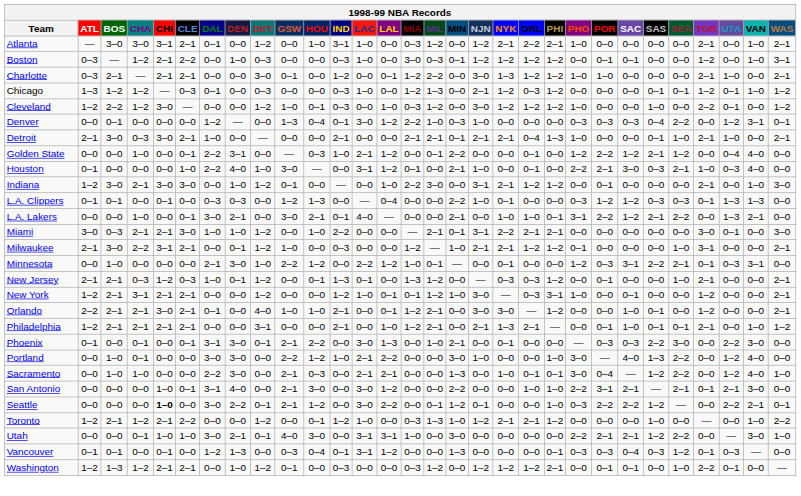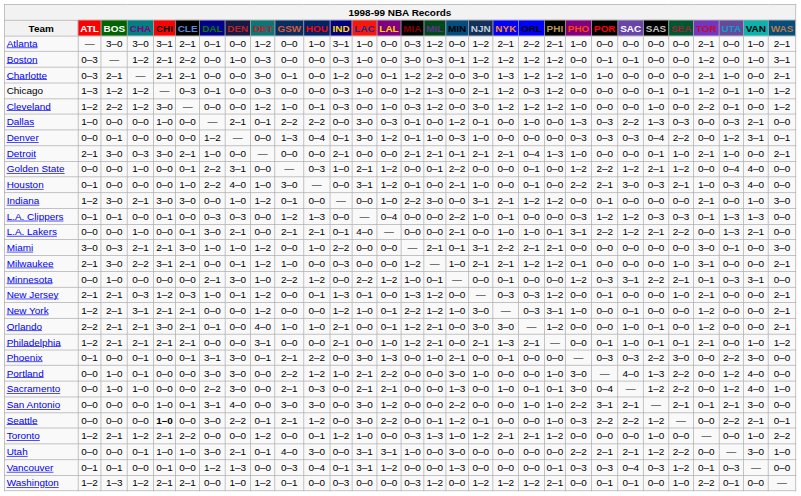+ row: Dallas | 1–0 | 0–0 | 0–0 | 1–0 | 0–0 | — | 2–1 | 0–1 | 2–2 | 2–2 | 0–0 | 3–0 | 0–3 | 0–1 | 0–0 | 1–2 | 0–1 | 0–0 | 1–0 | 0–0 | 1–3 | 0–3 | 2–2 | 1–3 | 0–3 | 0–0 | 0–3 | 2–1 | 0–0
Denver | MIA: 2–2 -> 0–1
L.A. Lakers | GSW: 3–0 -> 2–1
New York | MIA: 0–1 -> 2–2
San Antonio | GSW: 2–1 -> 3–0
